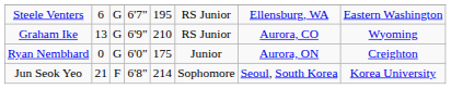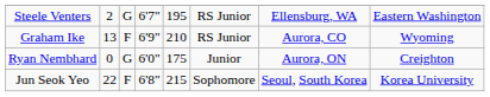Steele Venters | column 2: 6 -> 2
Graham Ike | column 3: G -> F
Jun Seok Yeo | column 2: 21 -> 22
Jun Seok Yeo | column 5: 214 -> 215
